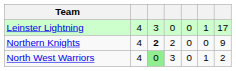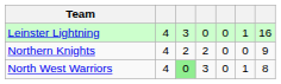Leinster Lightning | column 7: 17 -> 16
Northern Knights | column 3: bold -> normal
North West Warriors | column 7: 2 -> 8
